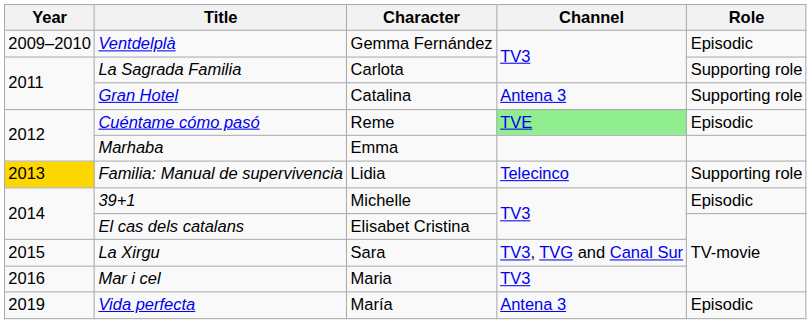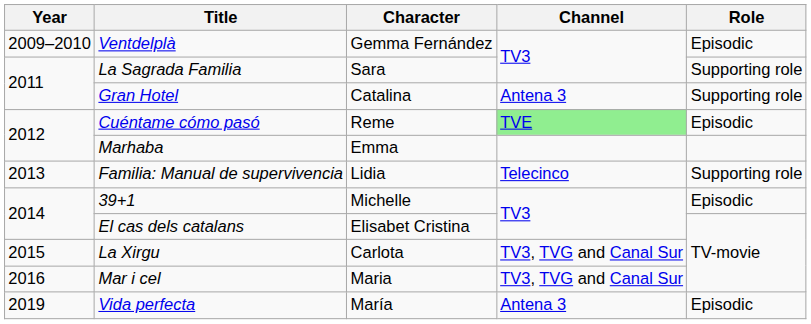La Sagrada Familia | Character: Carlota -> Sara
Familia: Manual de supervivencia | Year: gold background -> no background
La Xirgu | Character: Sara -> Carlota
Mar i cel | Channel: TV3 -> TV3, TVG and Canal Sur
